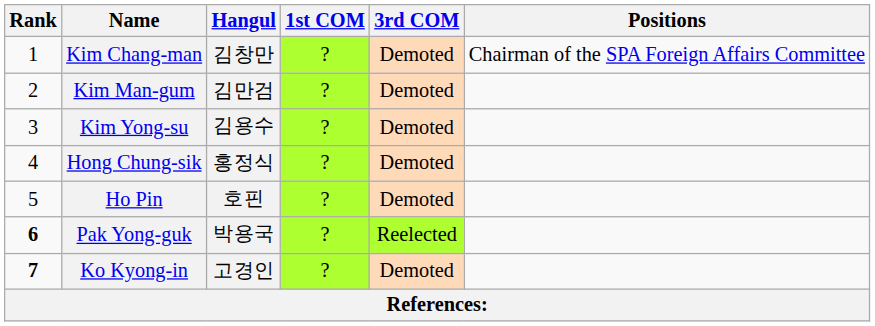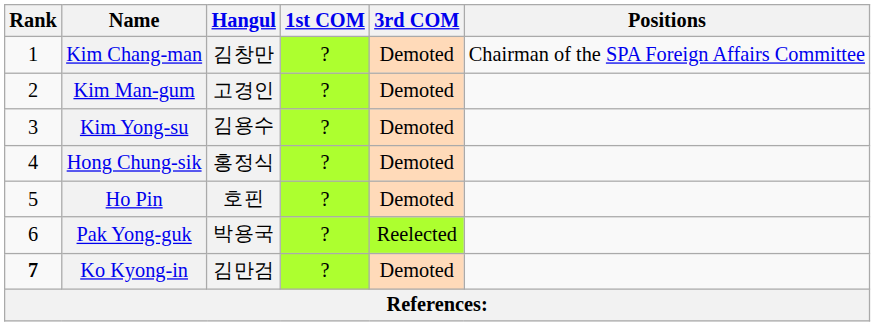Kim Man-gum | Hangul: 김만검 -> 고경인
Pak Yong-guk | Rank: bold -> normal
Ko Kyong-in | Hangul: 고경인 -> 김만검
